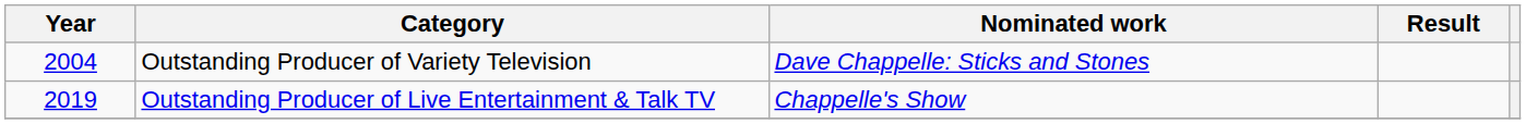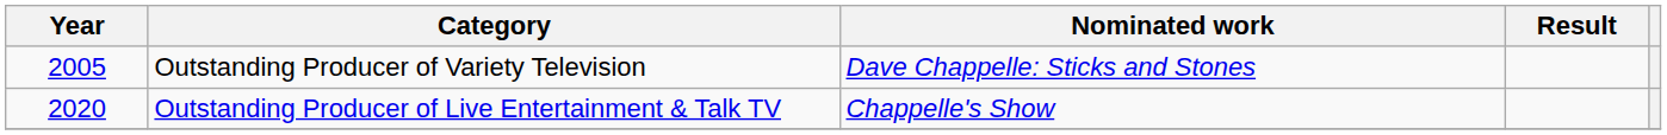Outstanding Producer of Variety Television | Year: 2004 -> 2005
Outstanding Producer of Live Entertainment & Talk TV | Year: 2019 -> 2020
